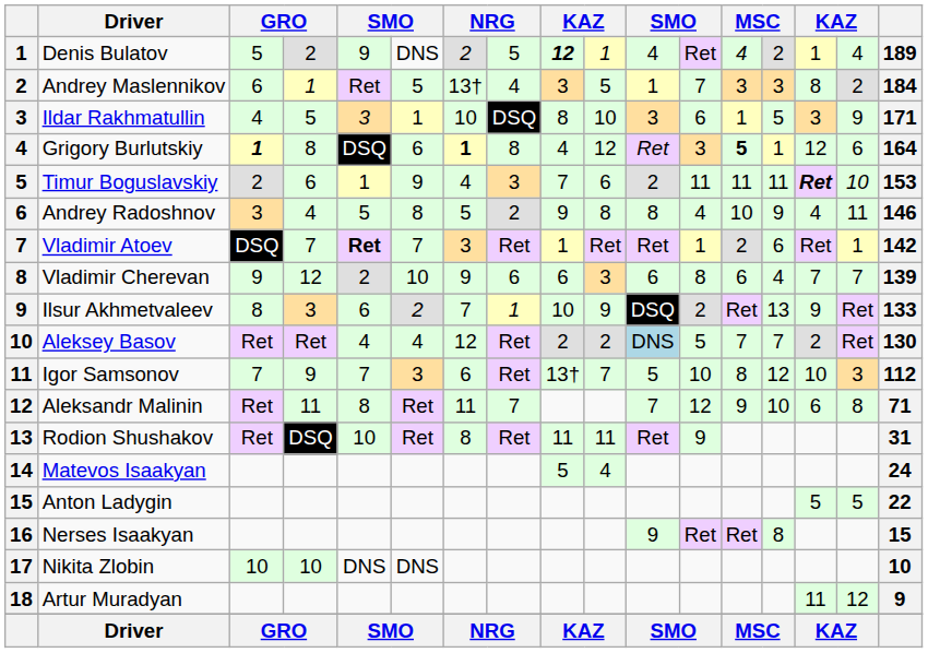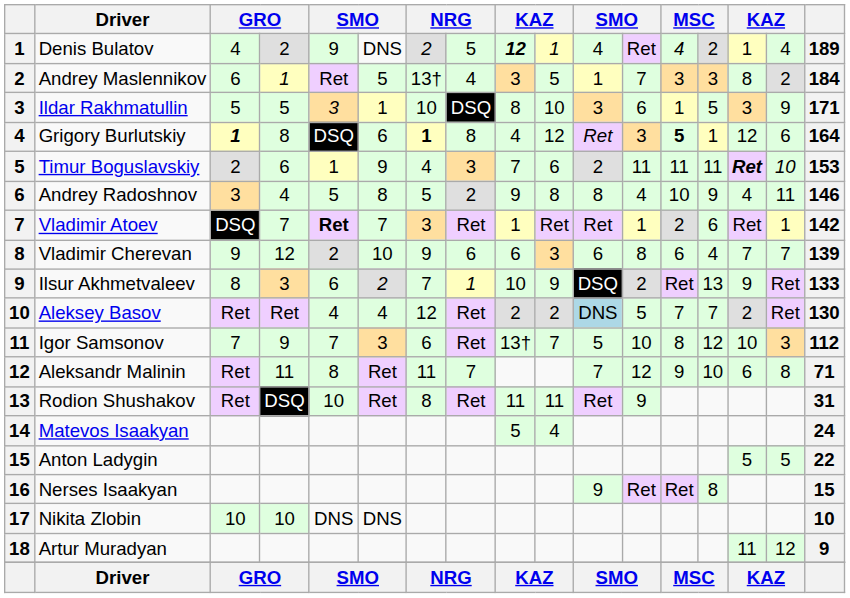Denis Bulatov | column 3: 5 -> 4
Ildar Rakhmatullin | column 3: 4 -> 5
